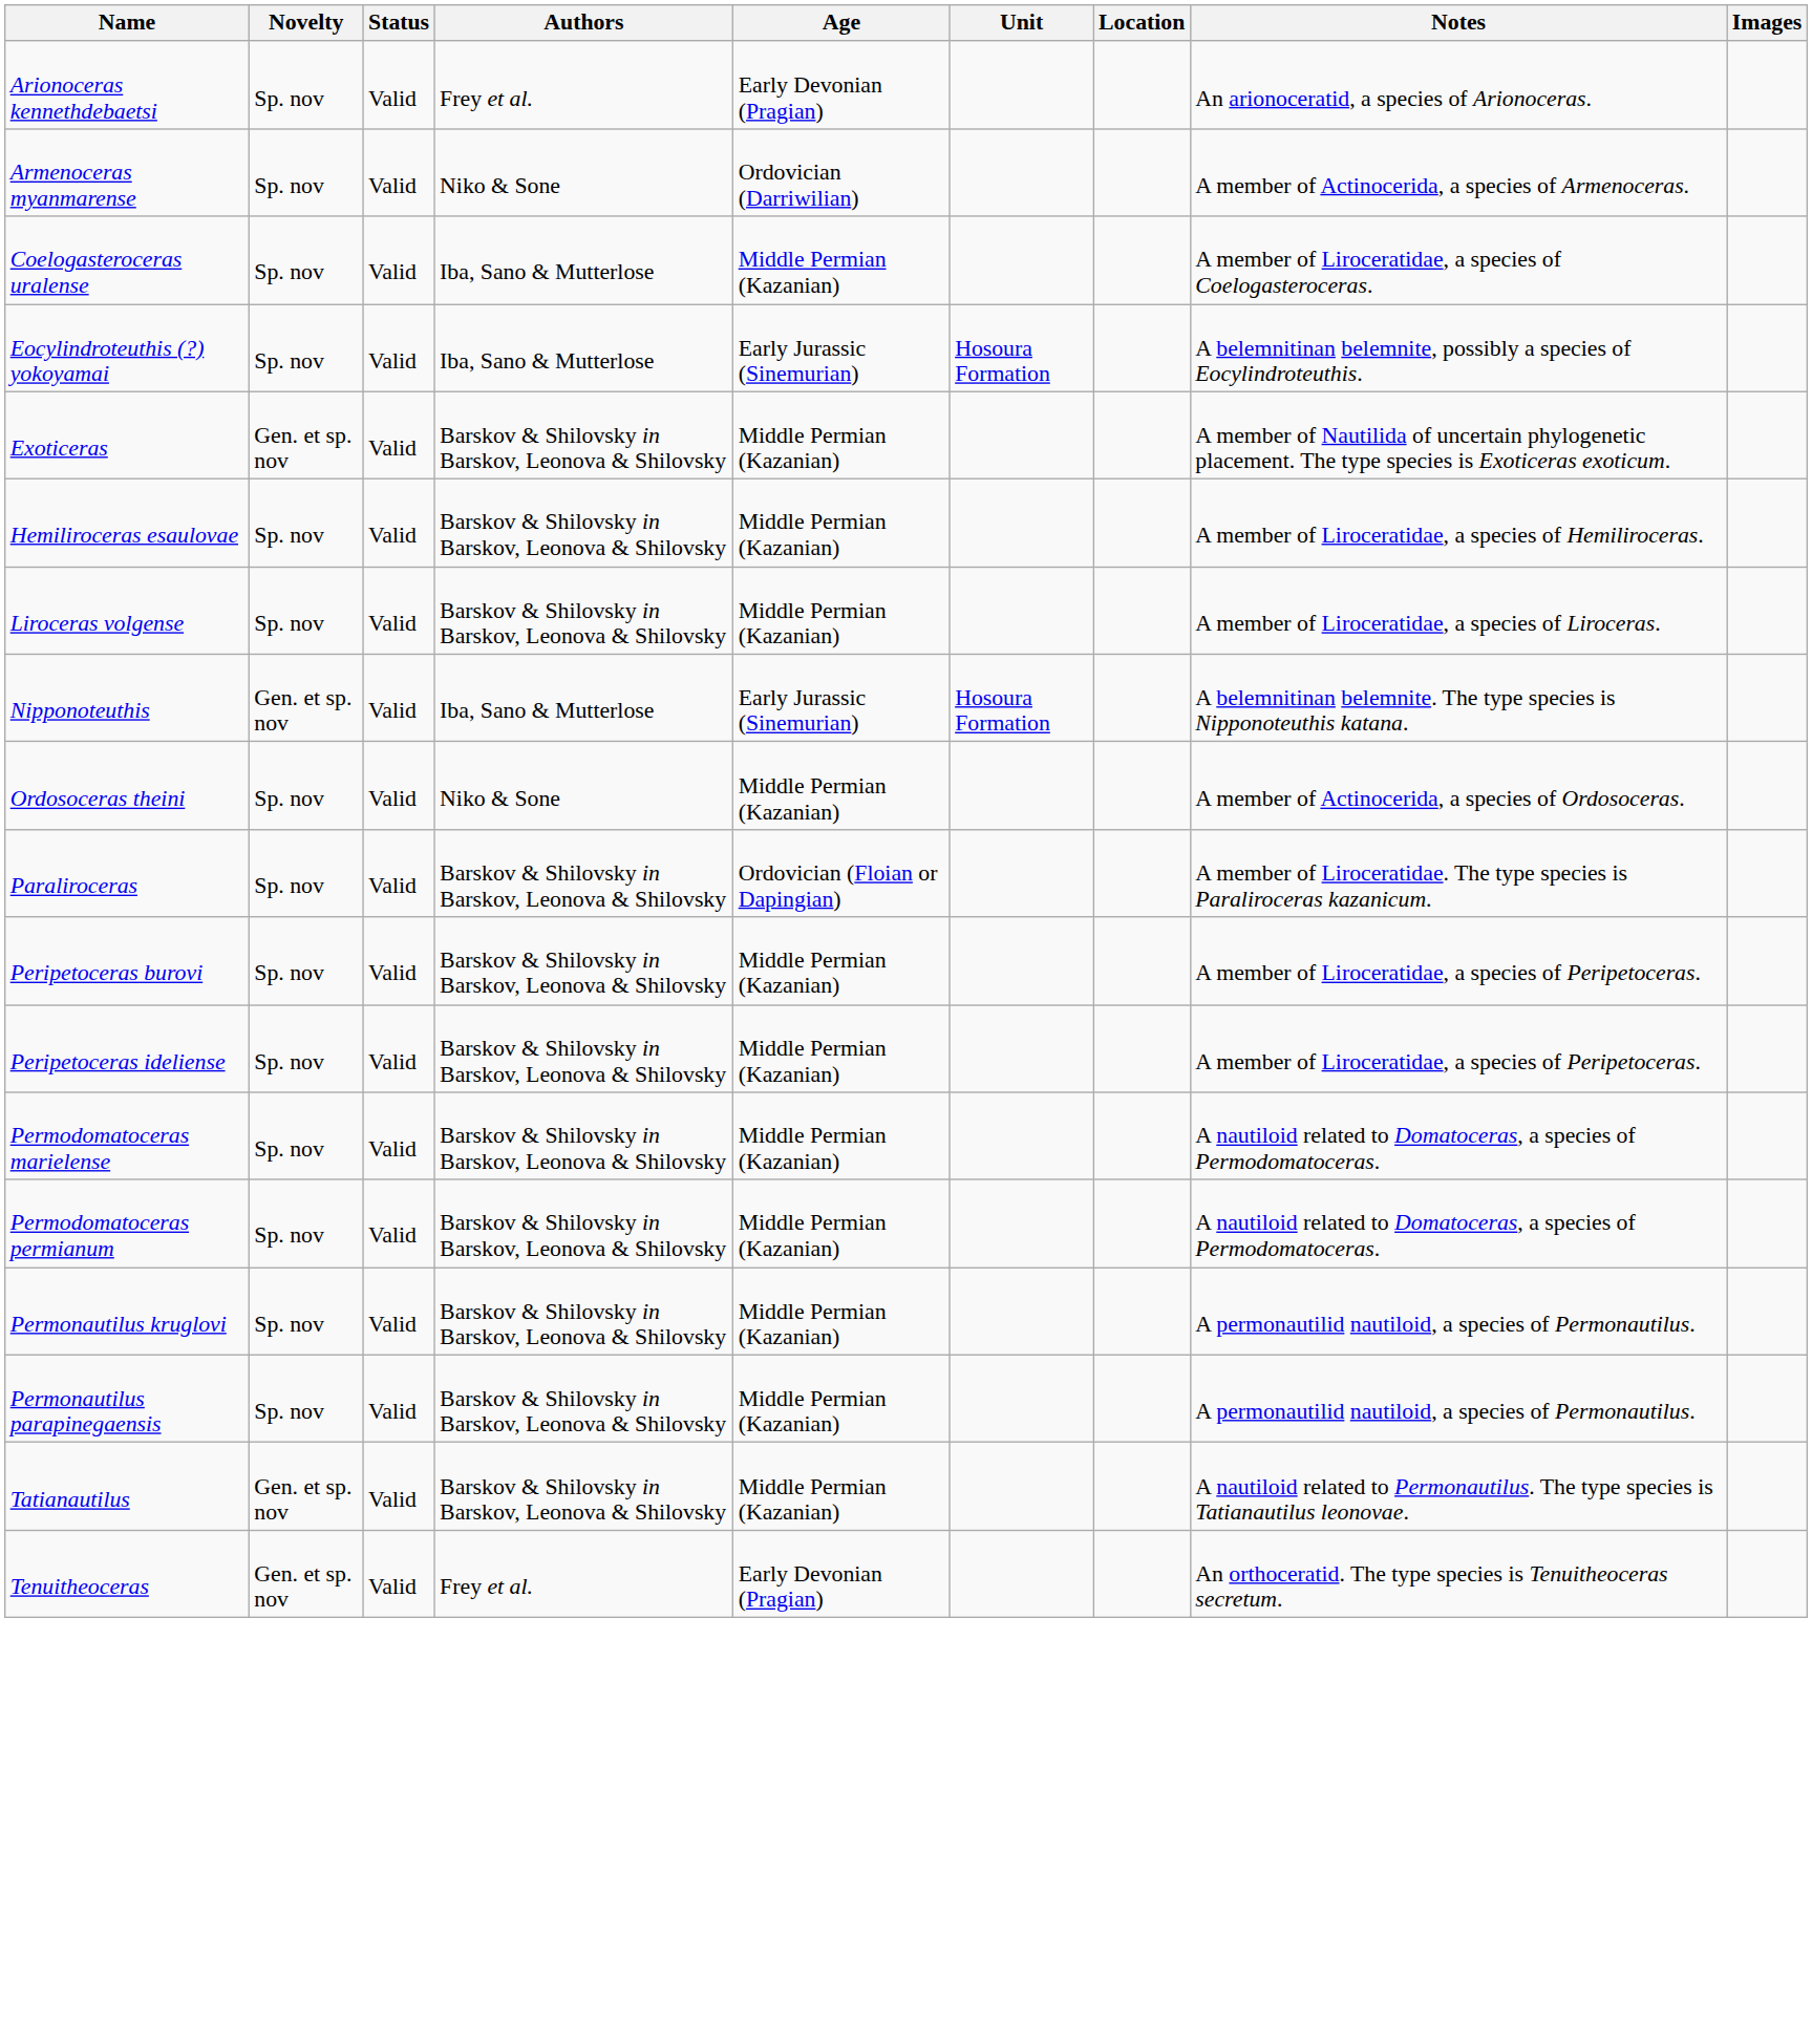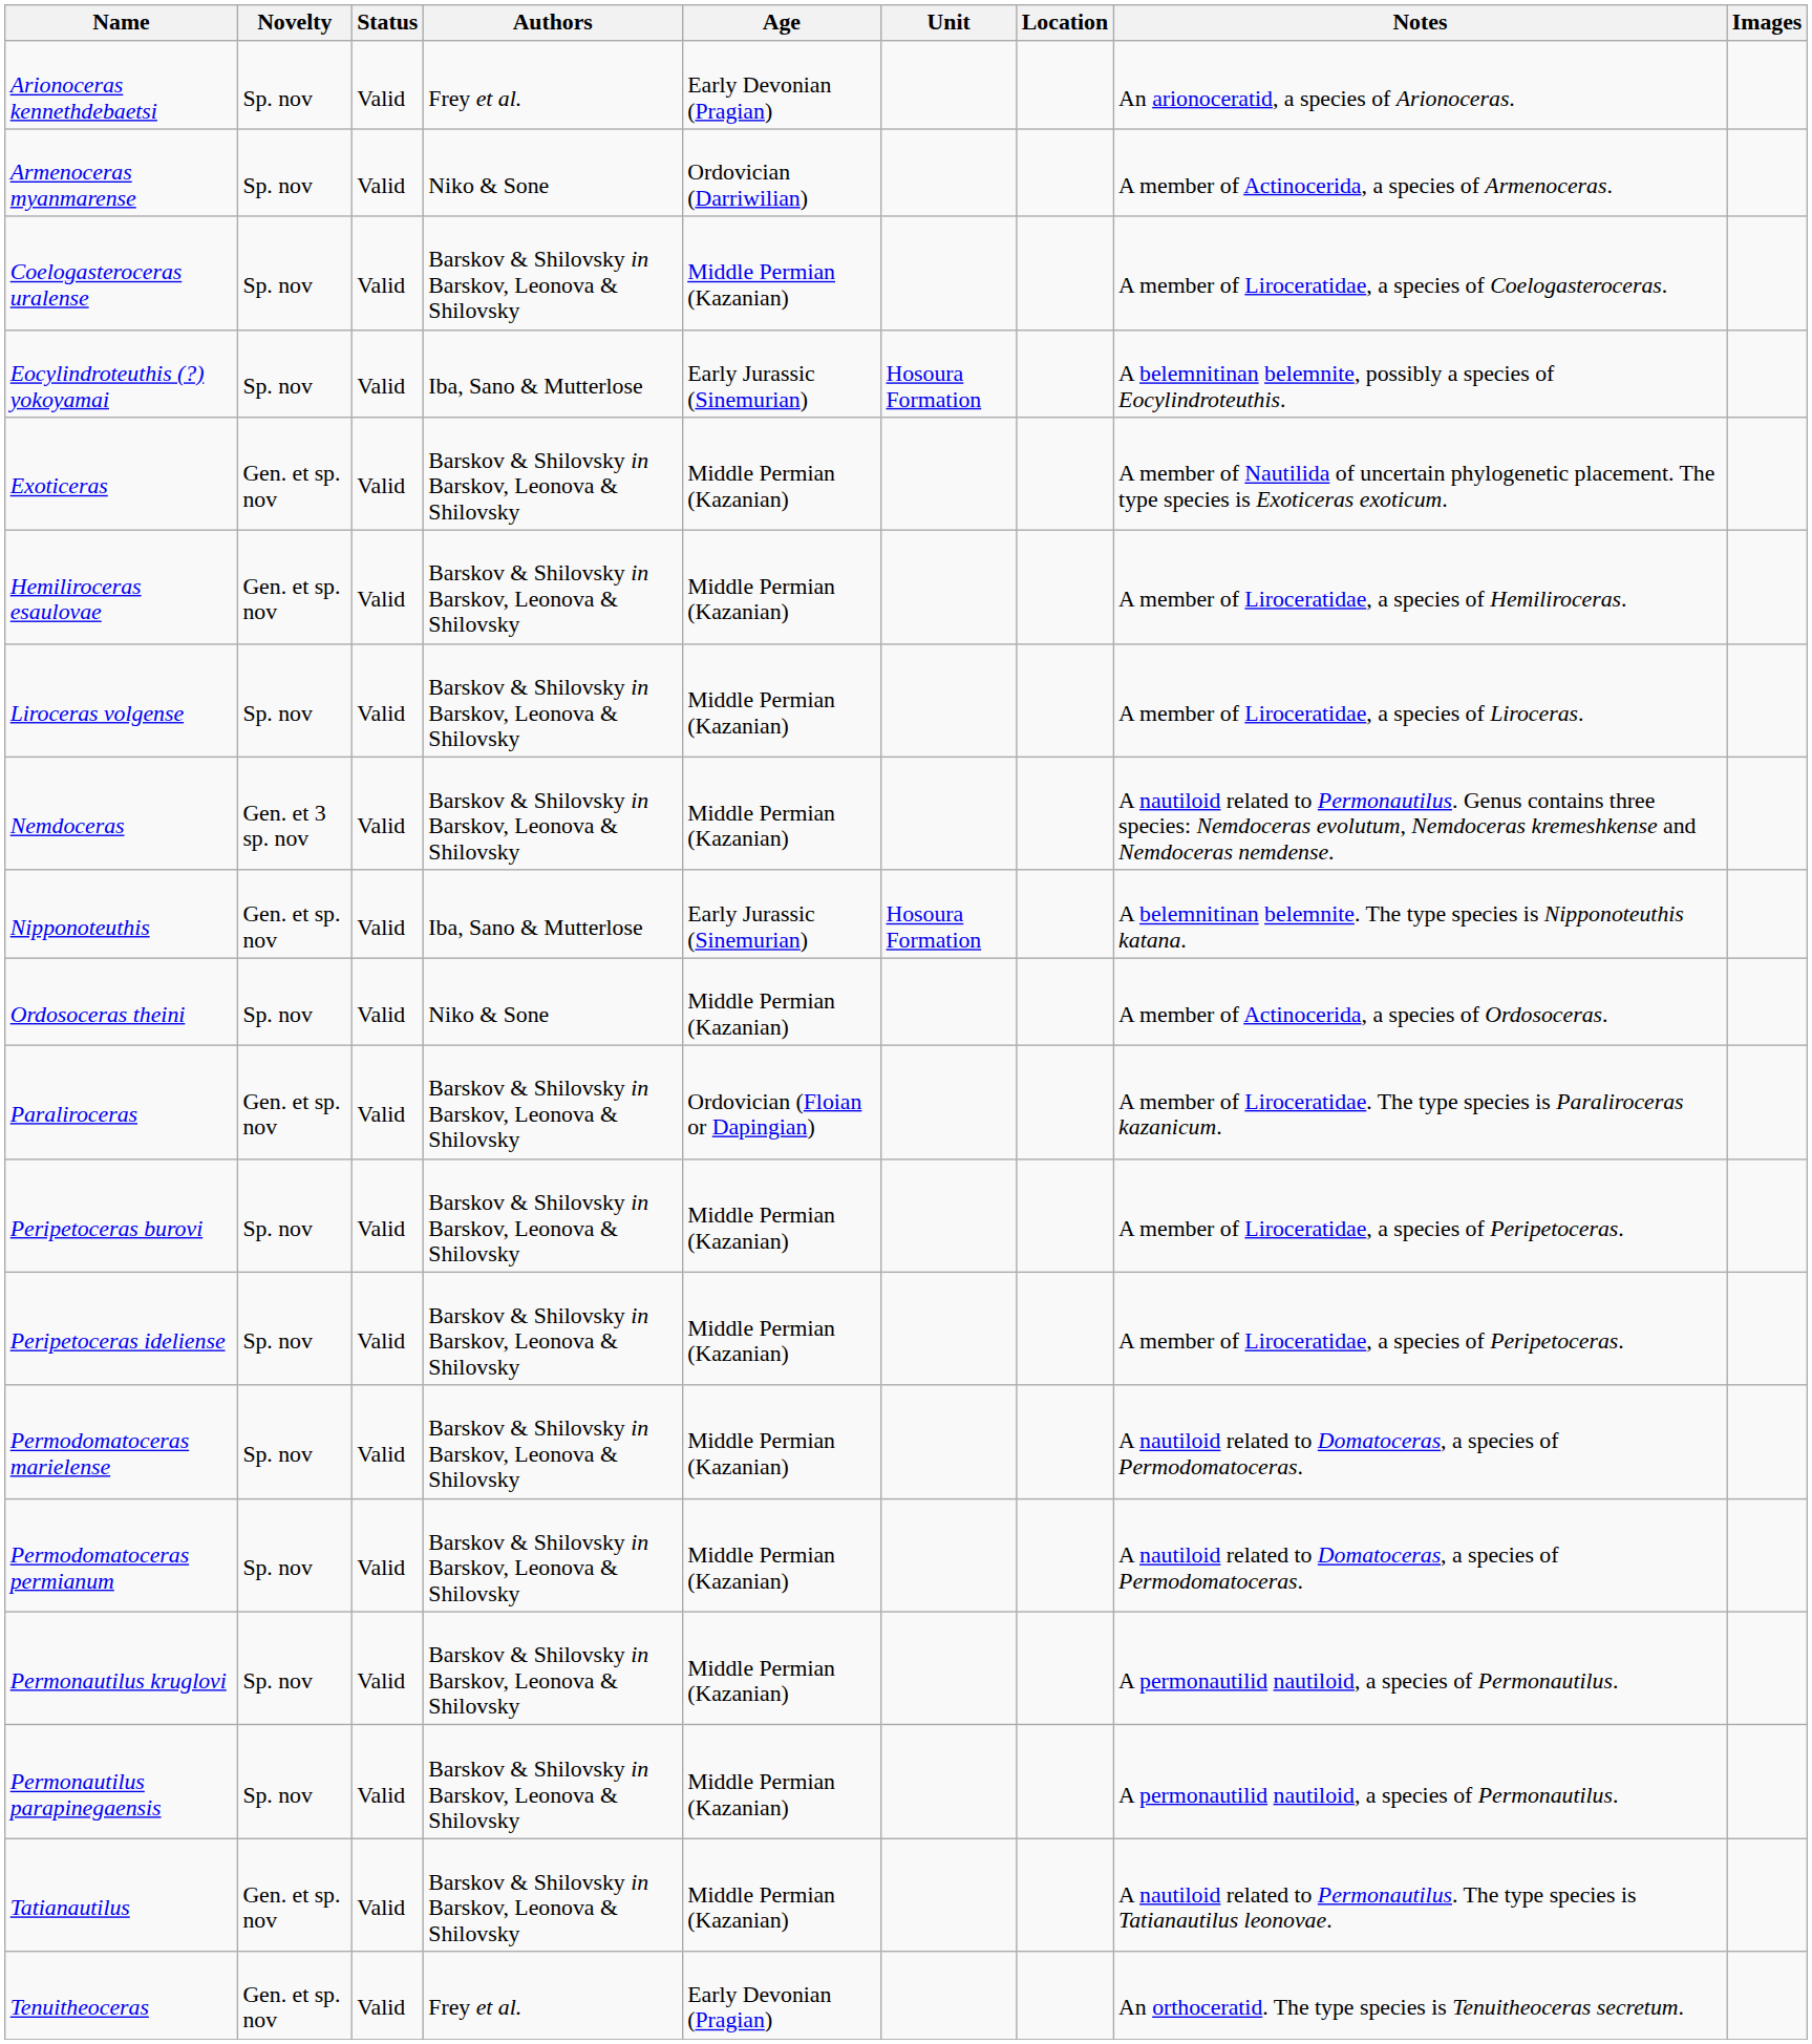Coelogasteroceras uralense | Authors: Iba, Sano & Mutterlose -> Barskov & Shilovsky in Barskov, Leonova & Shilovsky
Hemiliroceras esaulovae | Novelty: Sp. nov -> Gen. et sp. nov
+ row: Nemdoceras | Gen. et 3 sp. nov | Valid | Barskov & Shilovsky in Barskov, Leonova & Shilovsky | Middle Permian (Kazanian) | A nautiloid related to Permonautilus. Genus contains three species: Nemdoceras evolutum, Nemdoceras kremeshkense and Nemdoceras nemdense.
Paraliroceras | Novelty: Sp. nov -> Gen. et sp. nov
